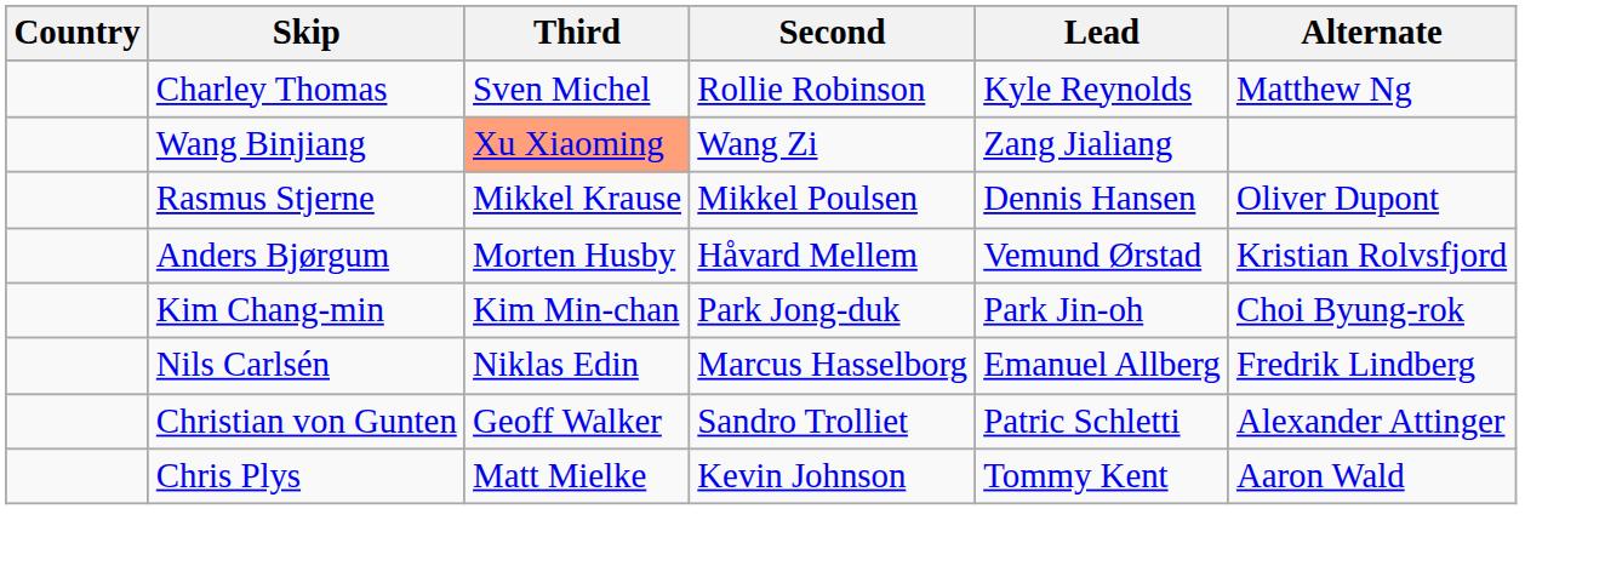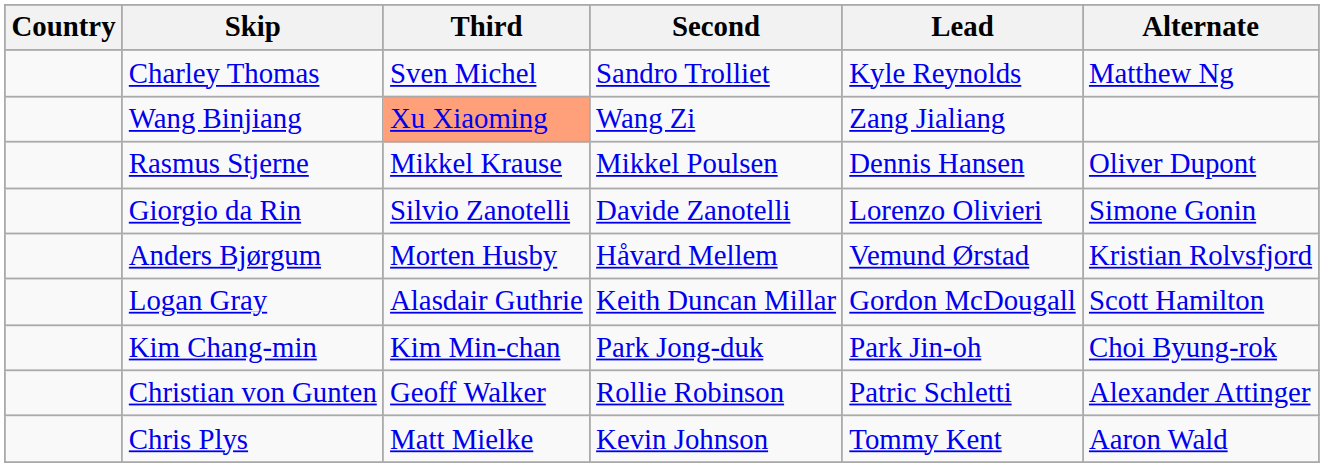Charley Thomas | Second: Rollie Robinson -> Sandro Trolliet
+ row: Giorgio da Rin | Silvio Zanotelli | Davide Zanotelli | Lorenzo Olivieri | Simone Gonin
+ row: Logan Gray | Alasdair Guthrie | Keith Duncan Millar | Gordon McDougall | Scott Hamilton
- row: Nils Carlsén | Niklas Edin | Marcus Hasselborg | Emanuel Allberg | Fredrik Lindberg
Christian von Gunten | Second: Sandro Trolliet -> Rollie Robinson
